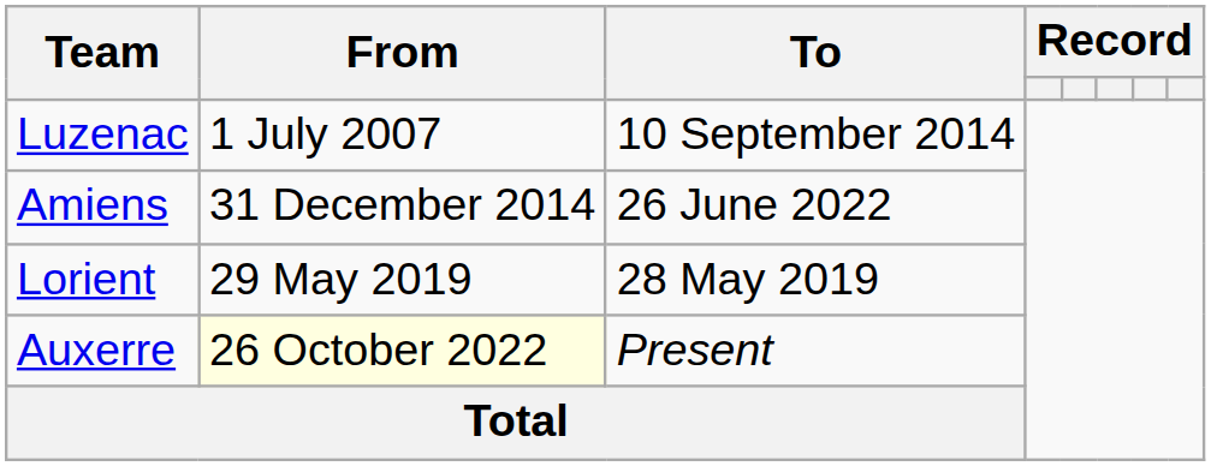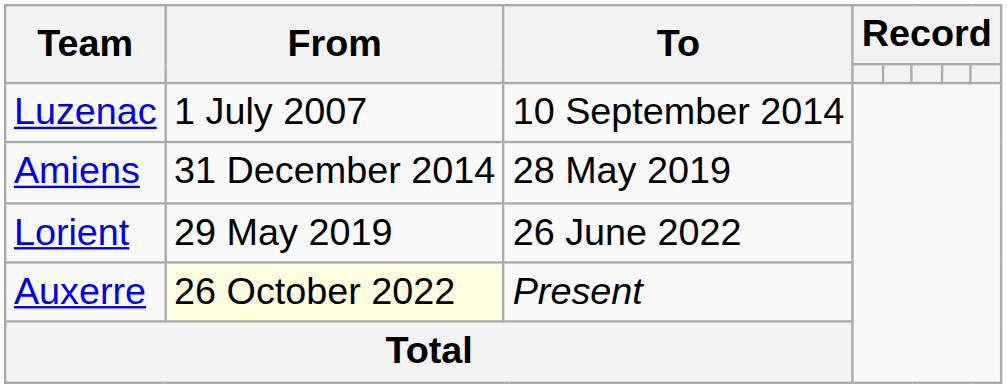Amiens | To: 26 June 2022 -> 28 May 2019
Lorient | To: 28 May 2019 -> 26 June 2022
